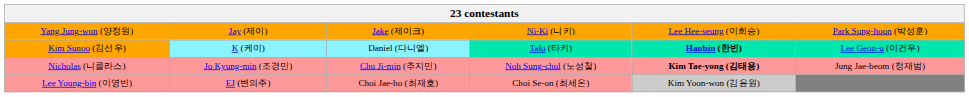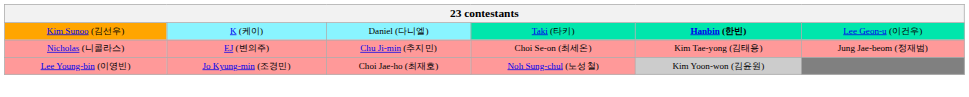- row: Yang Jung-won (양정원) | Jay (제이) | Jake (제이크) | Ni-Ki (니키) | Lee Hee-seung (이희승) | Park Sung-hoon (박성훈)
Nicholas (니콜라스) | column 2: Jo Kyung-min (조경민) -> EJ (변의주)
Nicholas (니콜라스) | column 4: Noh Sung-chul (노성철) -> Choi Se-on (최세온)
Nicholas (니콜라스) | column 5: bold -> normal
Lee Young-bin (이영빈) | column 2: EJ (변의주) -> Jo Kyung-min (조경민)
Lee Young-bin (이영빈) | column 4: Choi Se-on (최세온) -> Noh Sung-chul (노성철)
